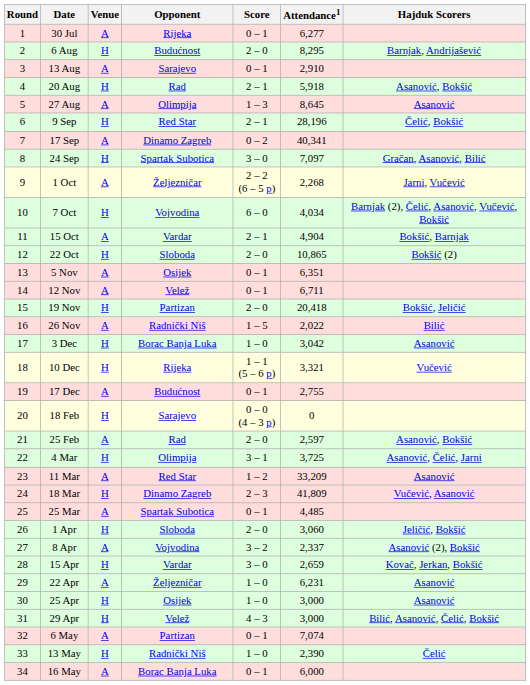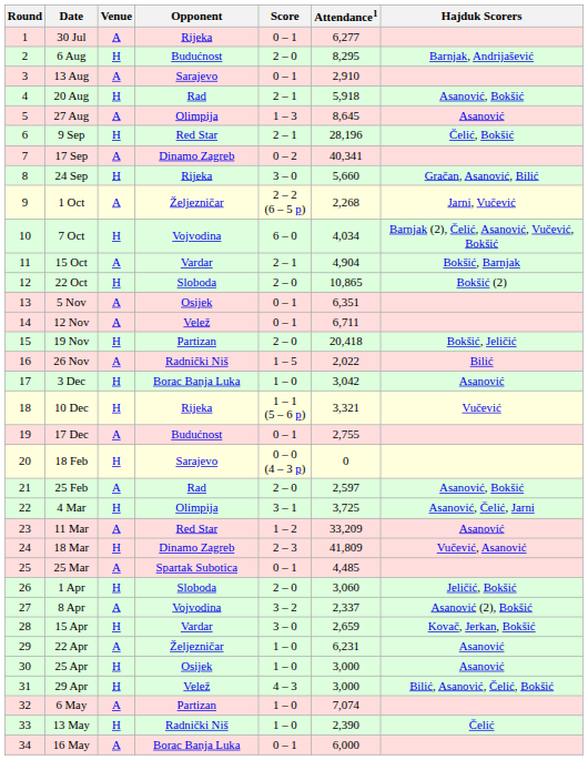24 Sep | Opponent: Spartak Subotica -> Rijeka
24 Sep | Attendance1: 7,097 -> 5,660
6 May | Score: 0 – 1 -> 1 – 0
